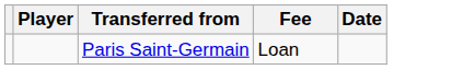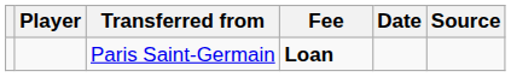+ column: Source
Paris Saint-Germain | Fee: normal -> bold
